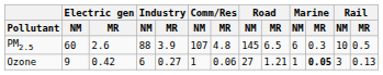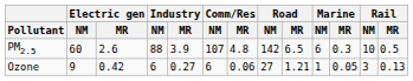PM2.5 | Road / NM: 145 -> 142
Ozone | Comm/Res / NM: 1 -> 6
Ozone | Marine / MR: bold -> normal
